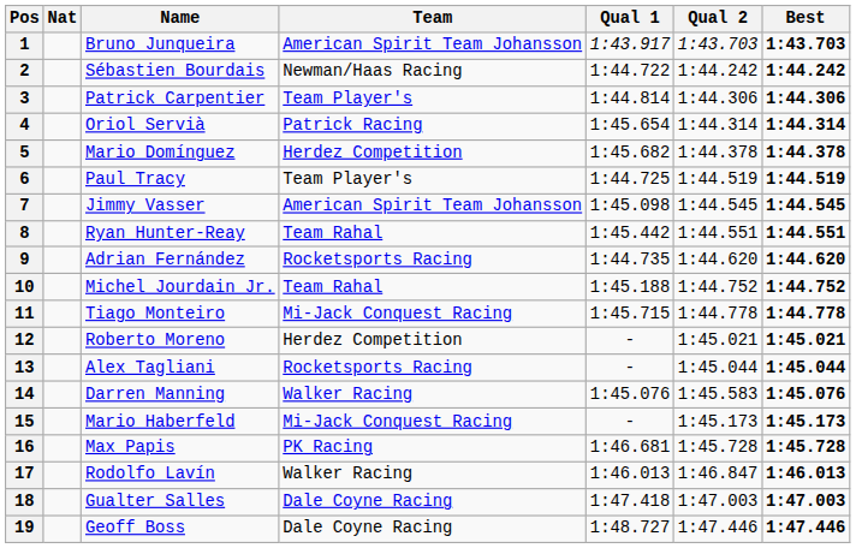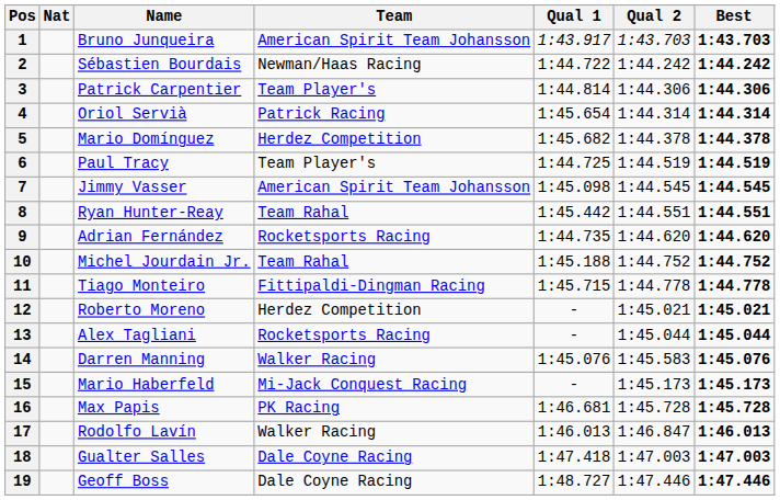11 | Team: Mi-Jack Conquest Racing -> Fittipaldi-Dingman Racing
